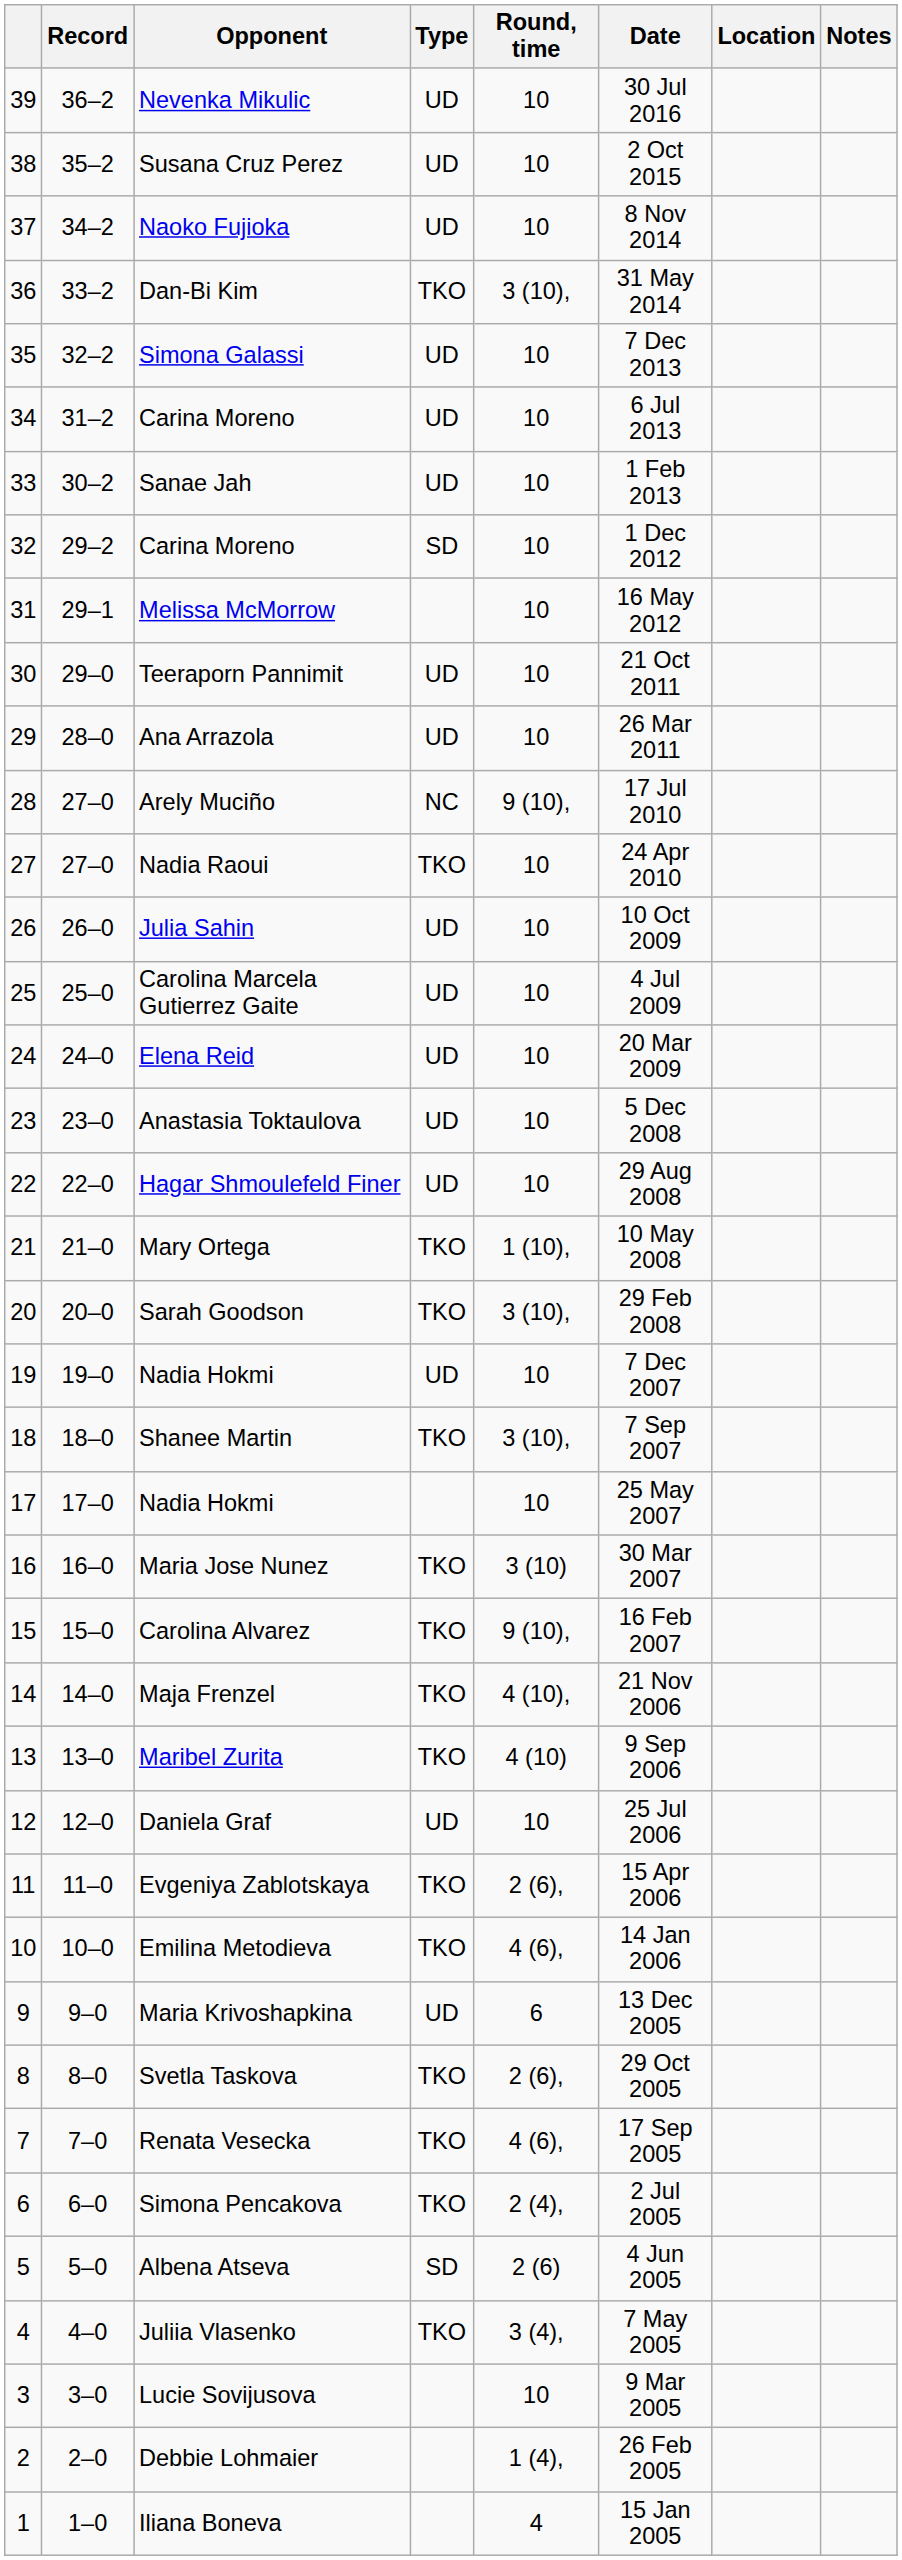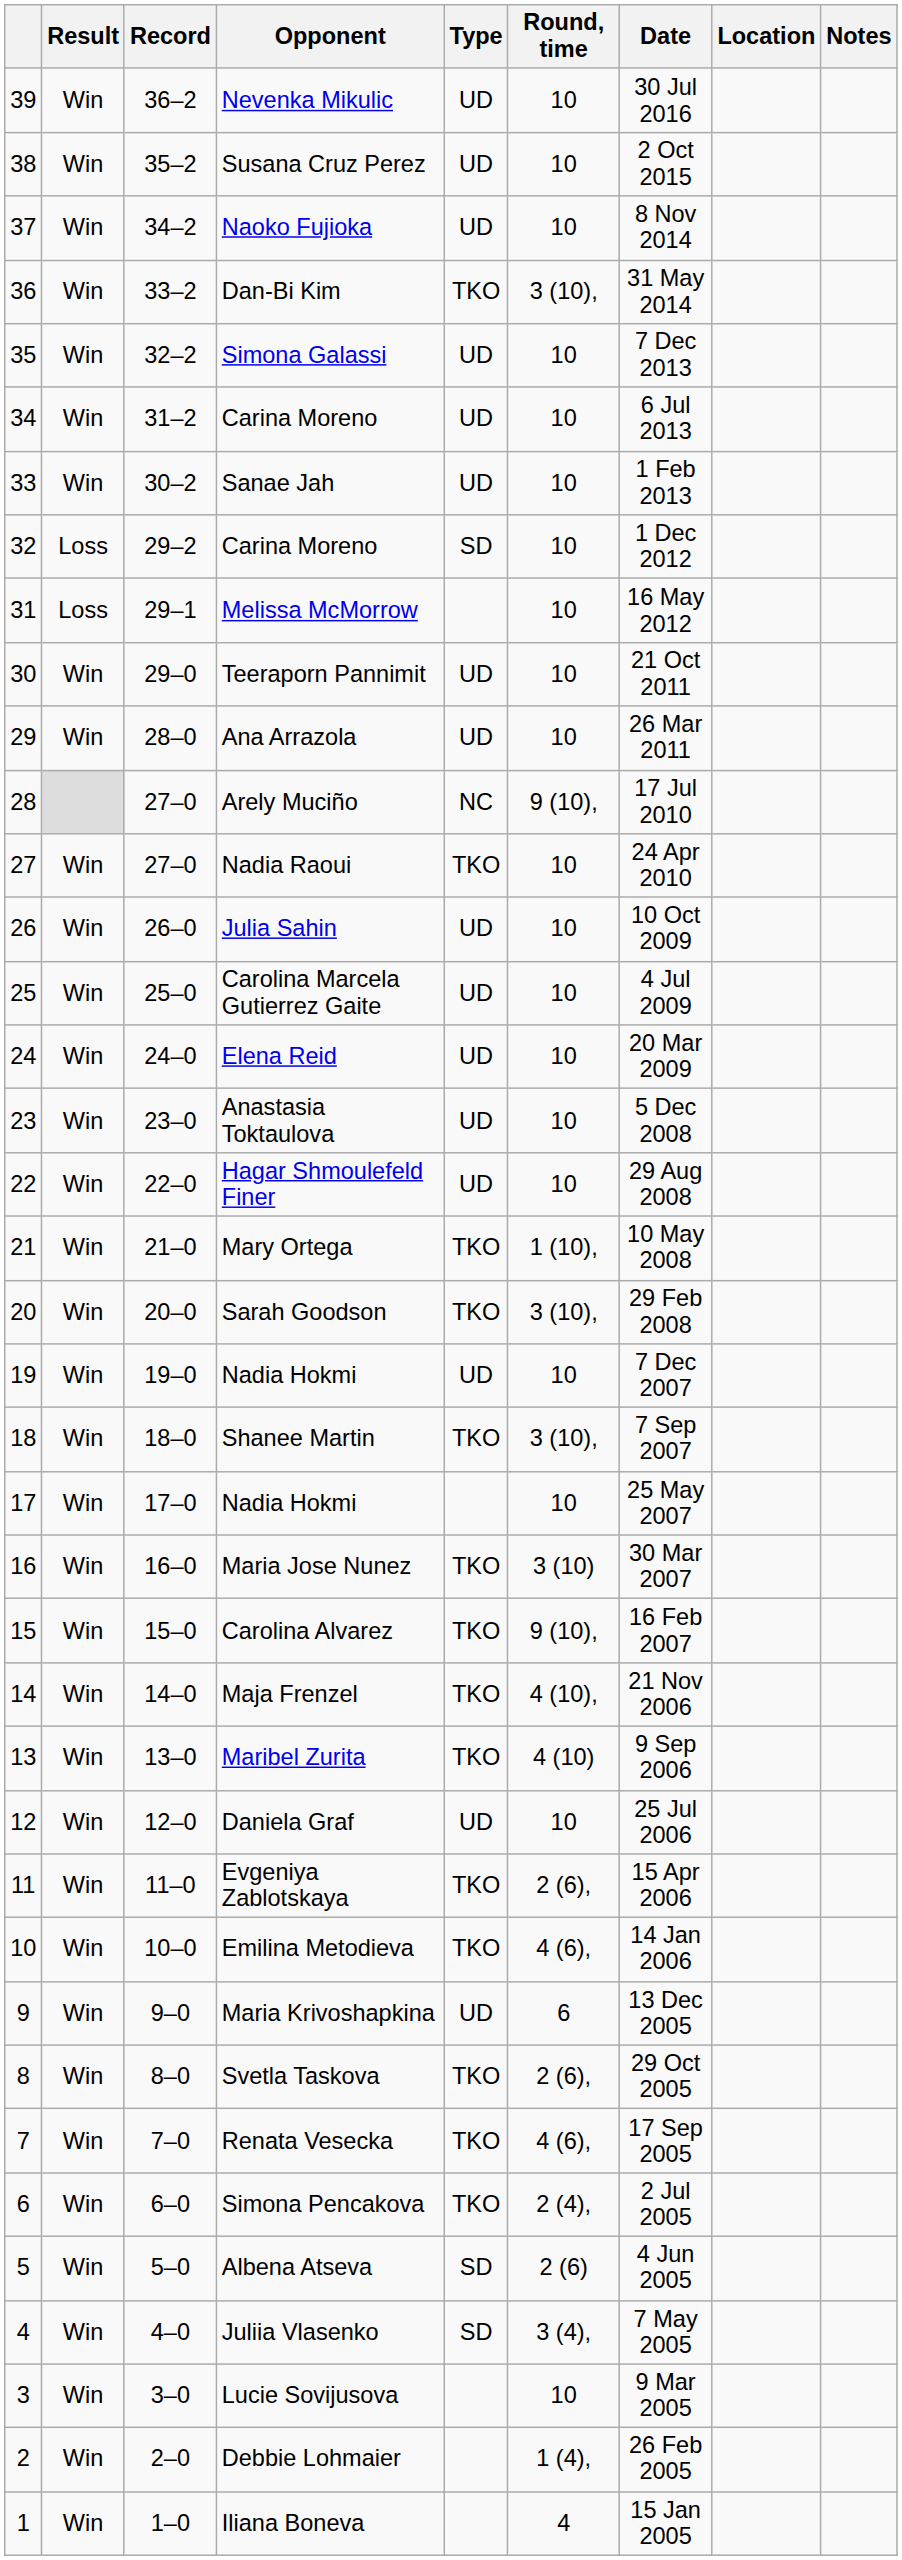+ column: Result | Win | Win | Win | Win | Win | Win | Win | Loss | Loss | Win | Win | Win | Win | Win | Win | Win | Win | Win | Win | Win | Win | Win | Win | Win | Win | Win | Win | Win | Win | Win | Win | Win | Win | Win | Win | Win | Win | Win
Juliia Vlasenko | Type: TKO -> SD
